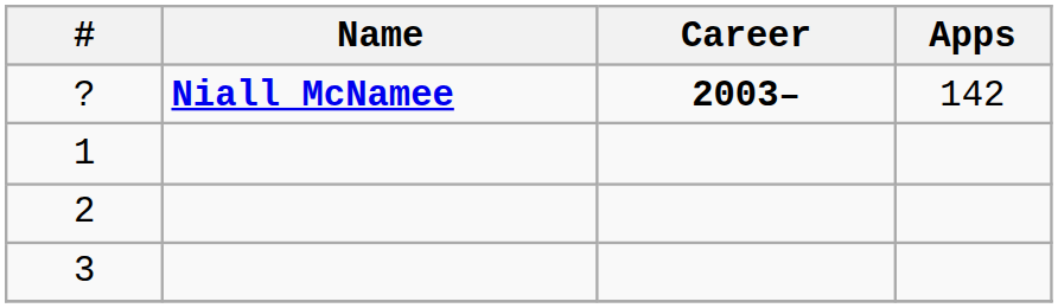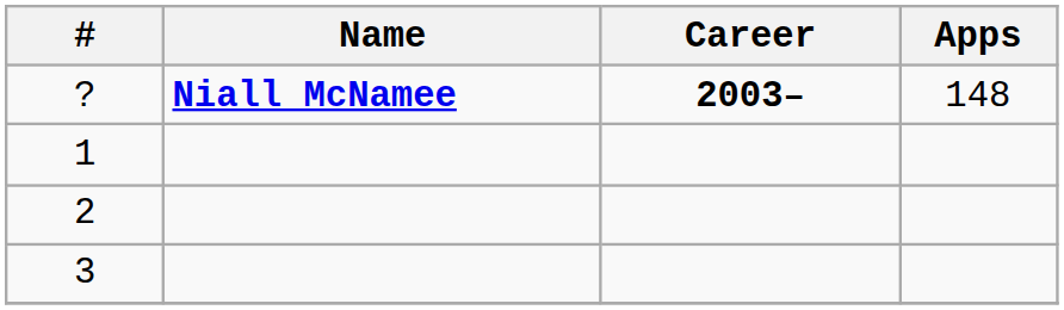? | Apps: 142 -> 148
